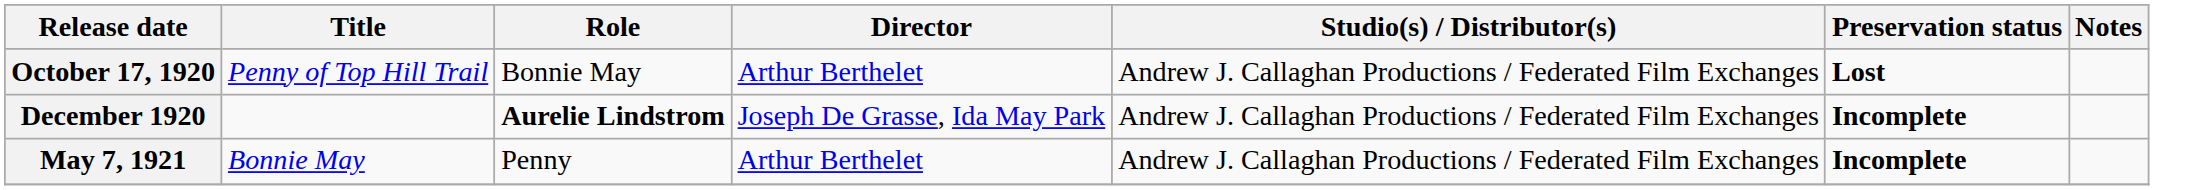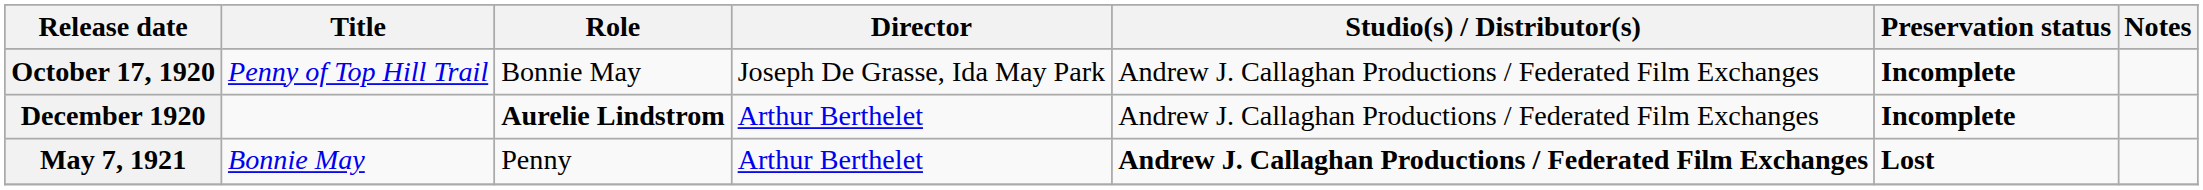October 17, 1920 | Director: Arthur Berthelet -> Joseph De Grasse, Ida May Park
October 17, 1920 | Preservation status: Lost -> Incomplete
December 1920 | Director: Joseph De Grasse, Ida May Park -> Arthur Berthelet
May 7, 1921 | Studio(s) / Distributor(s): normal -> bold
May 7, 1921 | Preservation status: Incomplete -> Lost
